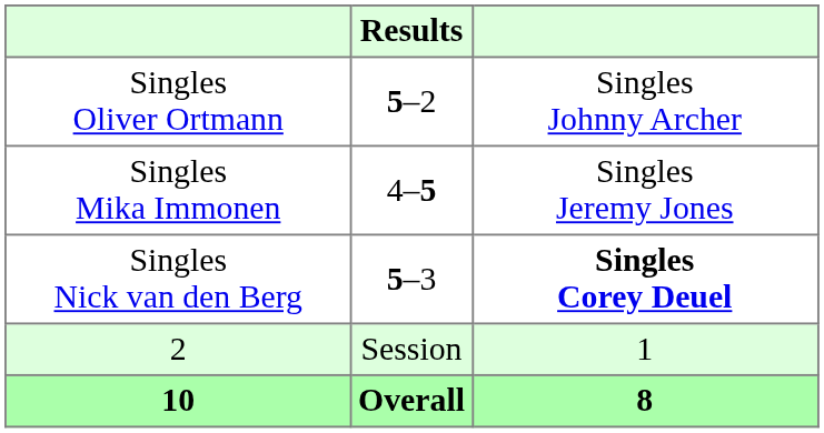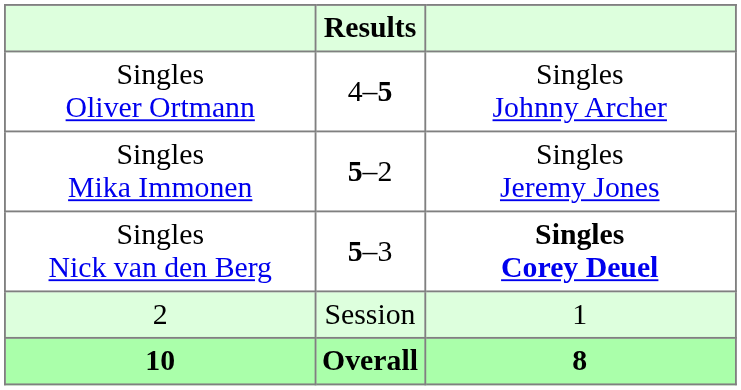Singles Oliver Ortmann | Results: 5–2 -> 4–5
Singles Mika Immonen | Results: 4–5 -> 5–2
